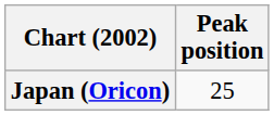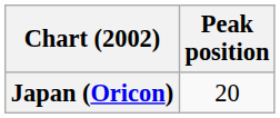Japan (Oricon) | Peak position: 25 -> 20
